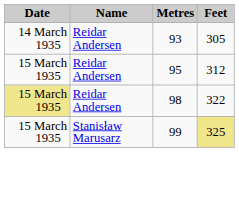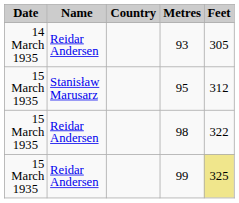+ column: Country
95 | Name: Reidar Andersen -> Stanisław Marusarz
98 | Date: khaki background -> no background
99 | Name: Stanisław Marusarz -> Reidar Andersen
